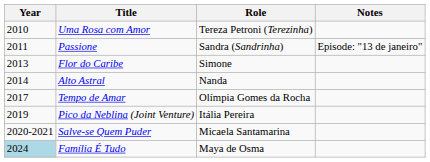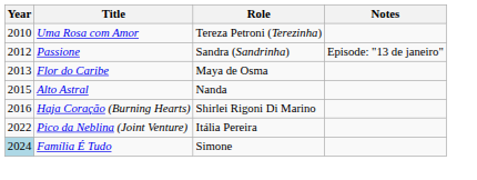Passione | Year: 2011 -> 2012
Flor do Caribe | Role: Simone -> Maya de Osma
Alto Astral | Year: 2014 -> 2015
+ row: 2016 | Haja Coração (Burning Hearts) | Shirlei Rigoni Di Marino
- row: 2017 | Tempo de Amar | Olímpia Gomes da Rocha
Pico da Neblina (Joint Venture) | Year: 2019 -> 2022
- row: 2020-2021 | Salve-se Quem Puder | Micaela Santamarina
Família É Tudo | Role: Maya de Osma -> Simone
